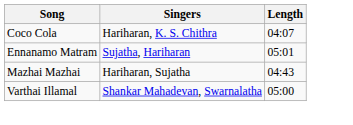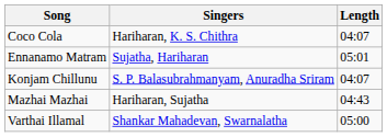+ row: Konjam Chillunu | S. P. Balasubrahmanyam, Anuradha Sriram | 04:07
